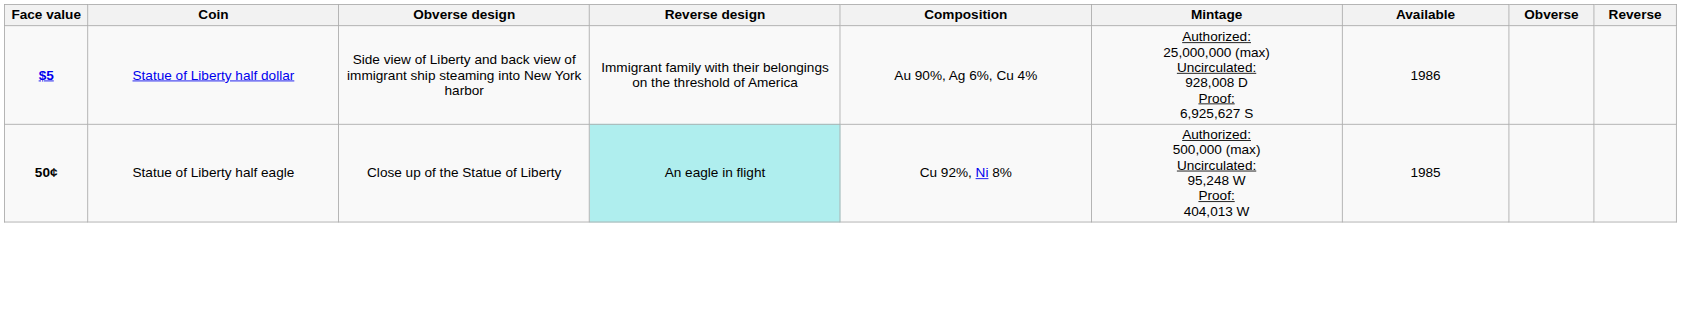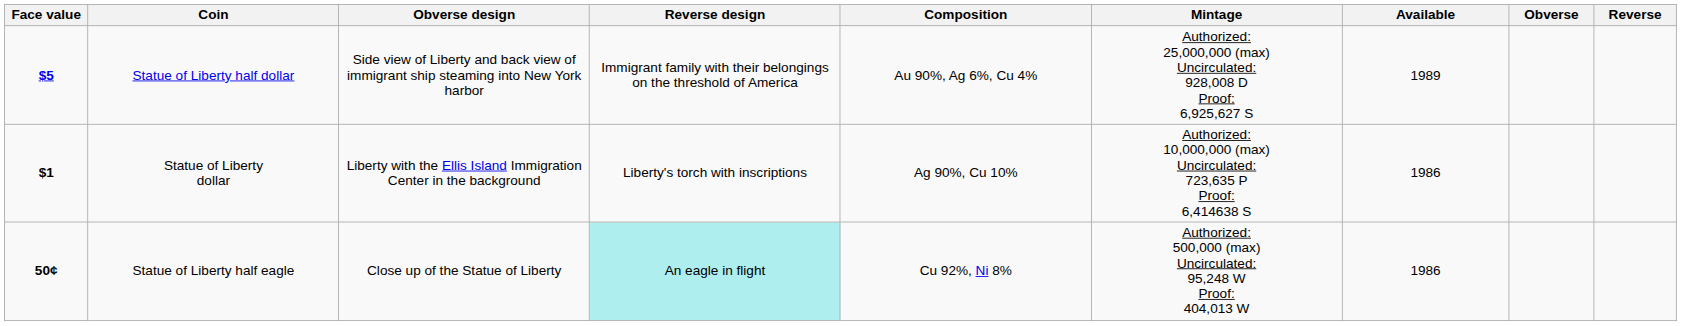Statue of Liberty half dollar | Available: 1986 -> 1989
+ row: $1 | Statue of Liberty dollar | Liberty with the Ellis Island Immigration Center in the background | Liberty's torch with inscriptions | Ag 90%, Cu 10% | Authorized: 10,000,000 (max) Uncirculated: 723,635 P Proof: 6,414638 S | 1986
Statue of Liberty half eagle | Available: 1985 -> 1986
